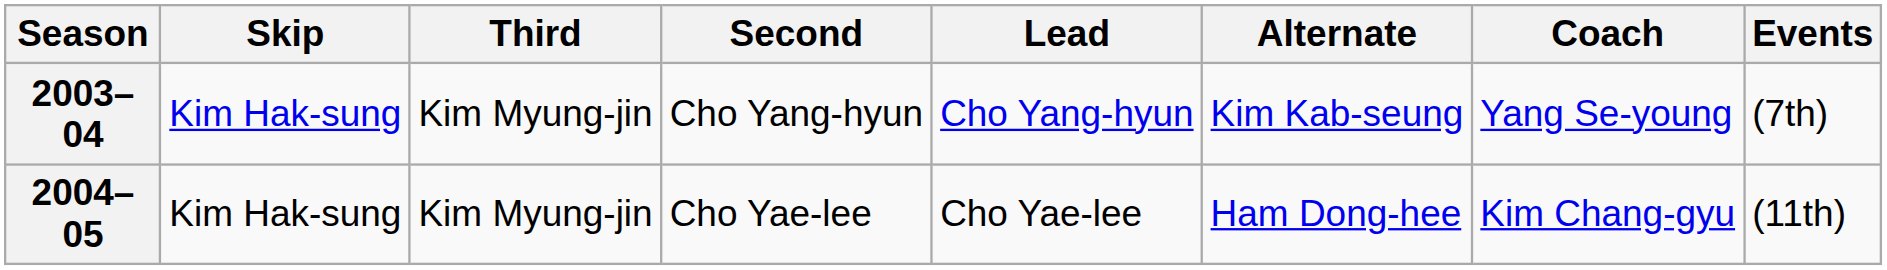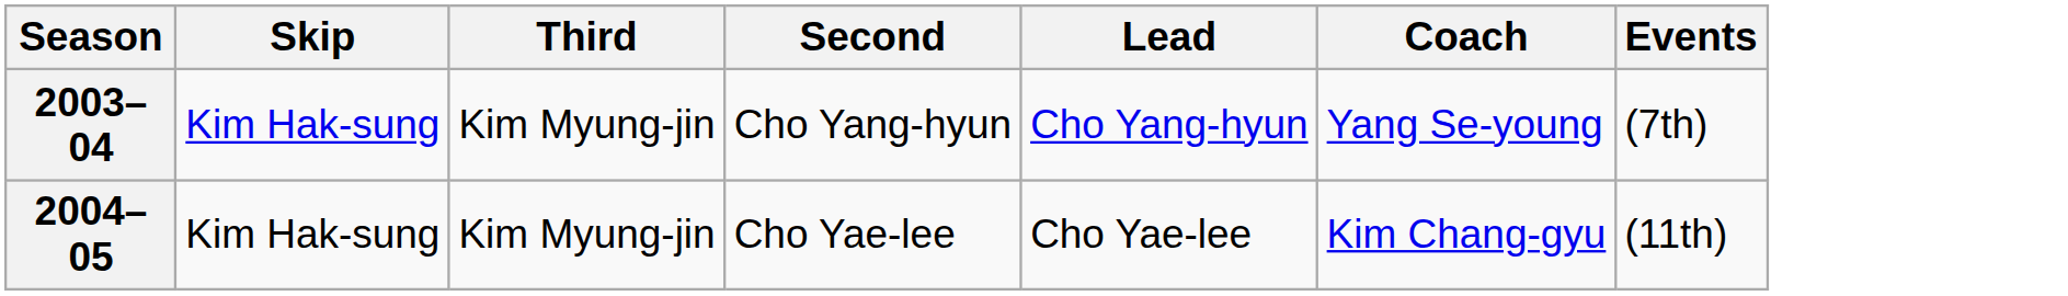- column: Alternate | Kim Kab-seung | Ham Dong-hee
